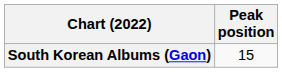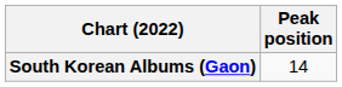South Korean Albums (Gaon) | Peak position: 15 -> 14
